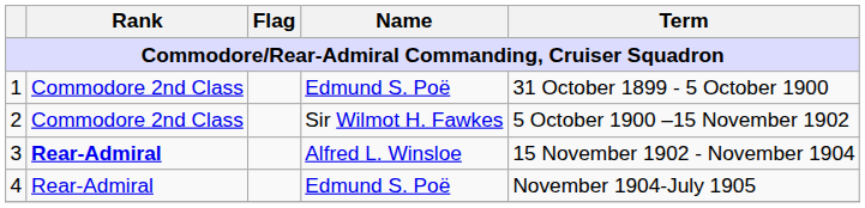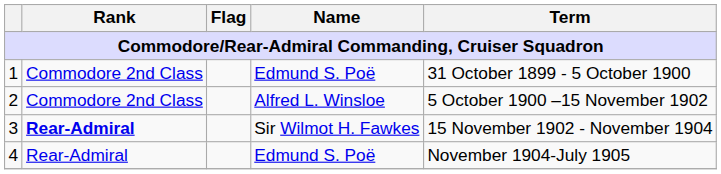2 | Name: Sir Wilmot H. Fawkes -> Alfred L. Winsloe
3 | Name: Alfred L. Winsloe -> Sir Wilmot H. Fawkes
